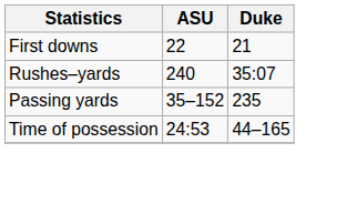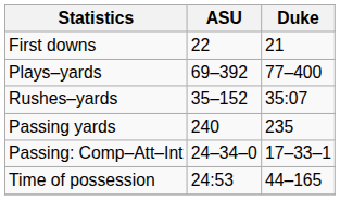+ row: Plays–yards | 69–392 | 77–400
Rushes–yards | ASU: 240 -> 35–152
Passing yards | ASU: 35–152 -> 240
+ row: Passing: Comp–Att–Int | 24–34–0 | 17–33–1
